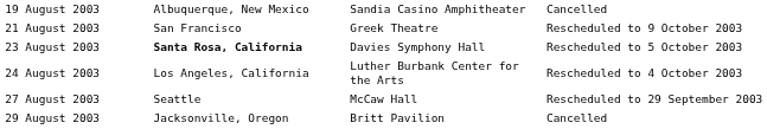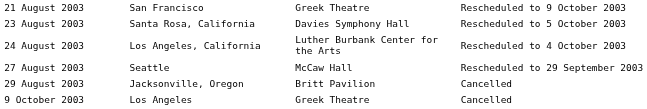- row: 19 August 2003 | Albuquerque, New Mexico | Sandia Casino Amphitheater | Cancelled
23 August 2003 | column 2: bold -> normal
+ row: 9 October 2003 | Los Angeles | Greek Theatre | Cancelled
